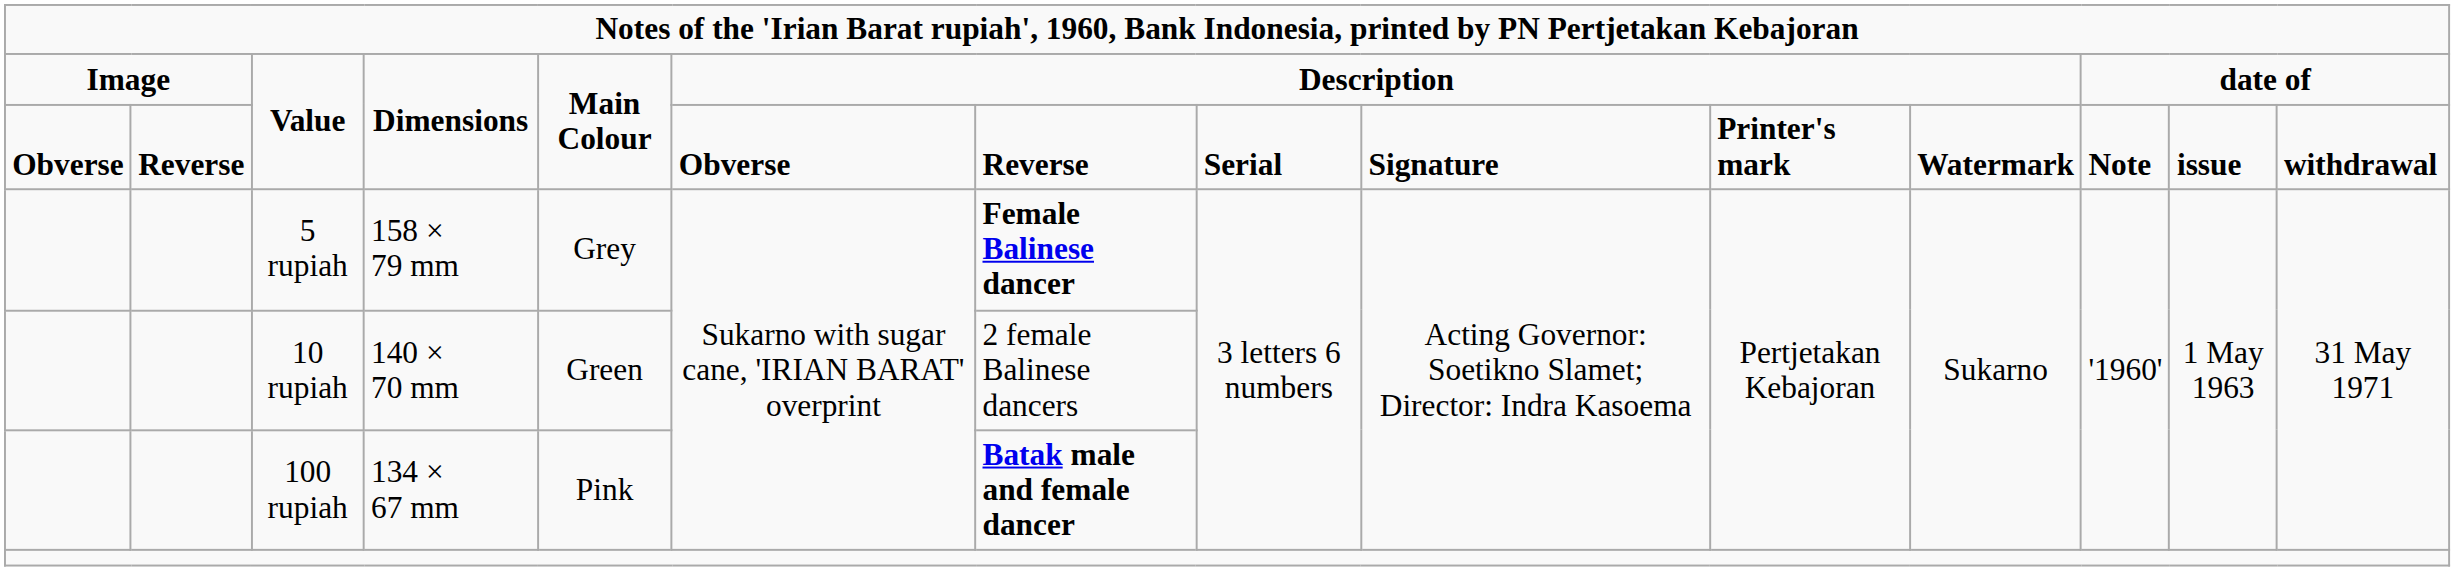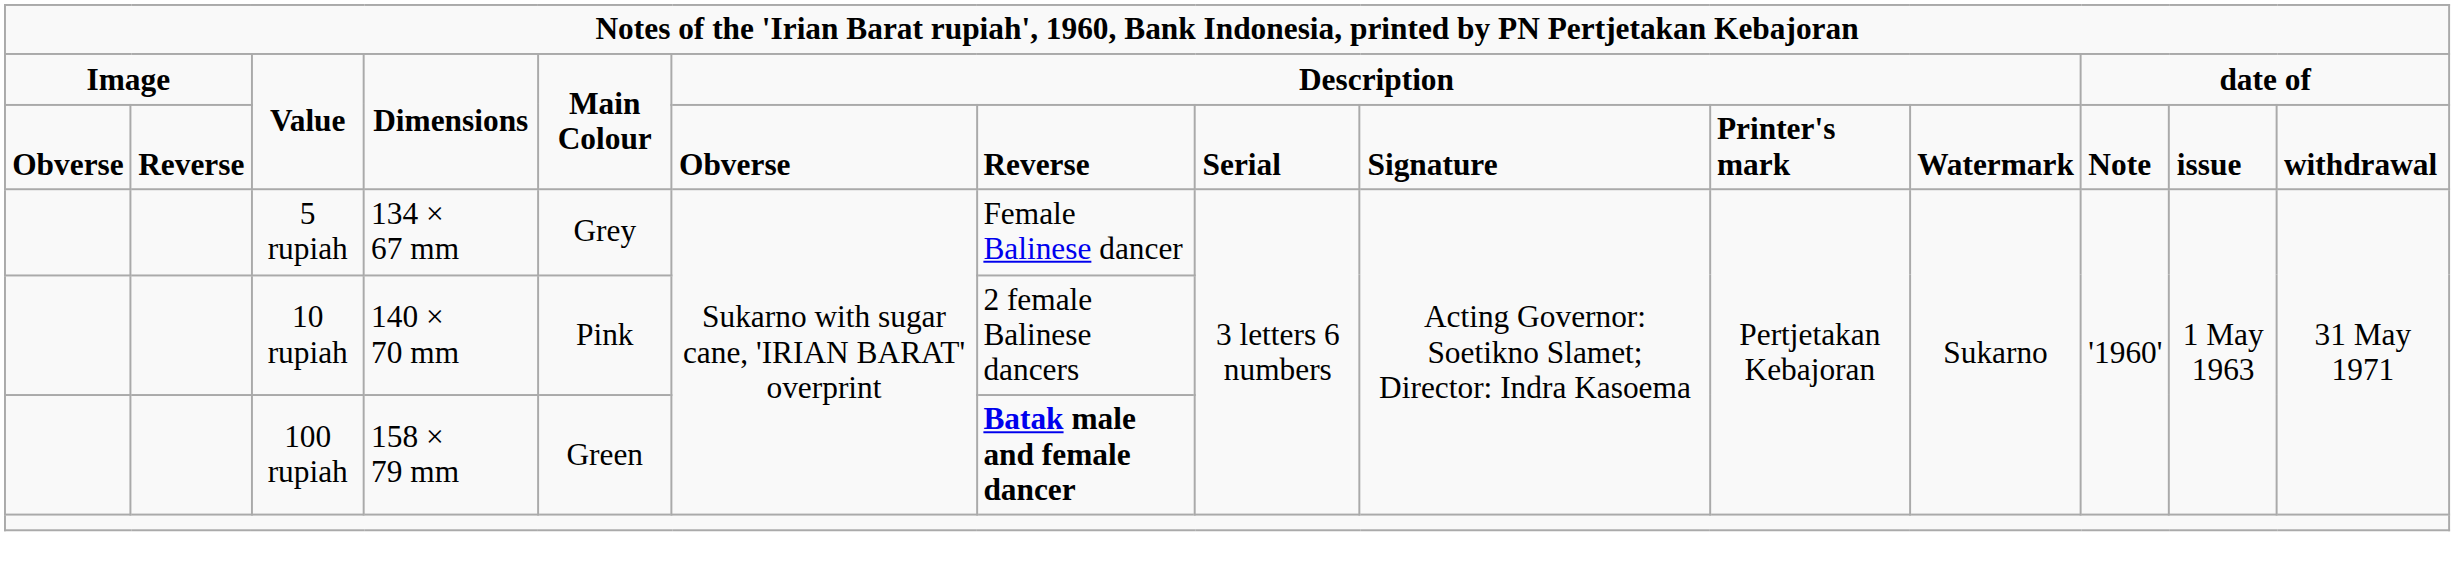5 rupiah | column 4: 158 × 79 mm -> 134 × 67 mm
5 rupiah | column 7: bold -> normal
10 rupiah | column 5: Green -> Pink
100 rupiah | column 4: 134 × 67 mm -> 158 × 79 mm
100 rupiah | column 5: Pink -> Green
